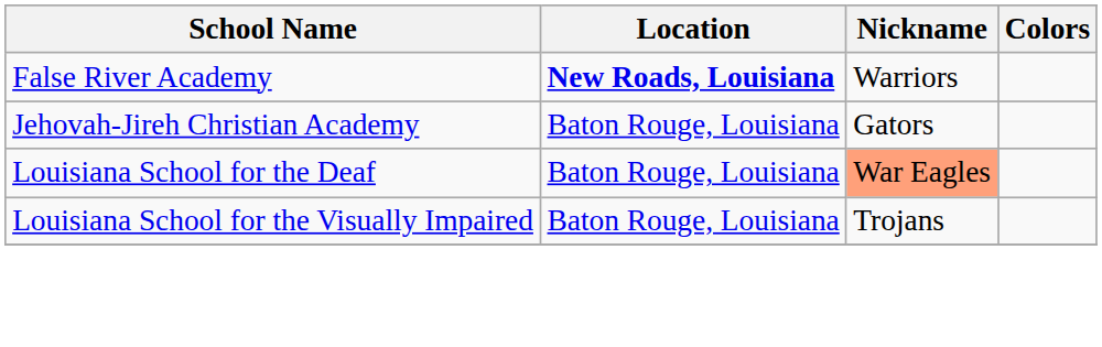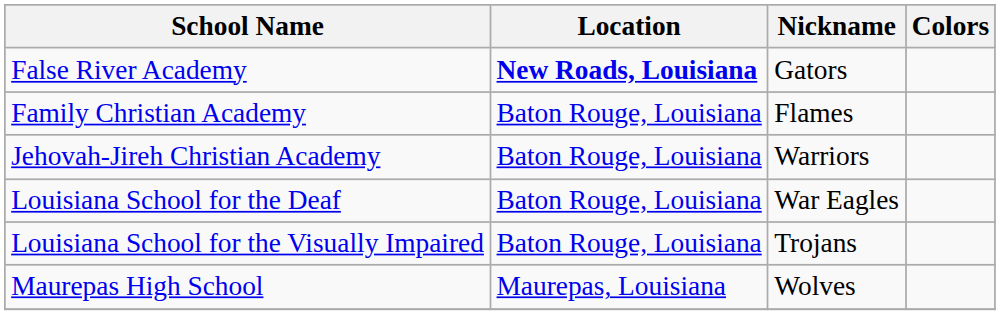False River Academy | Nickname: Warriors -> Gators
+ row: Family Christian Academy | Baton Rouge, Louisiana | Flames
Jehovah-Jireh Christian Academy | Nickname: Gators -> Warriors
Louisiana School for the Deaf | Nickname: lightsalmon background -> no background
+ row: Maurepas High School | Maurepas, Louisiana | Wolves
